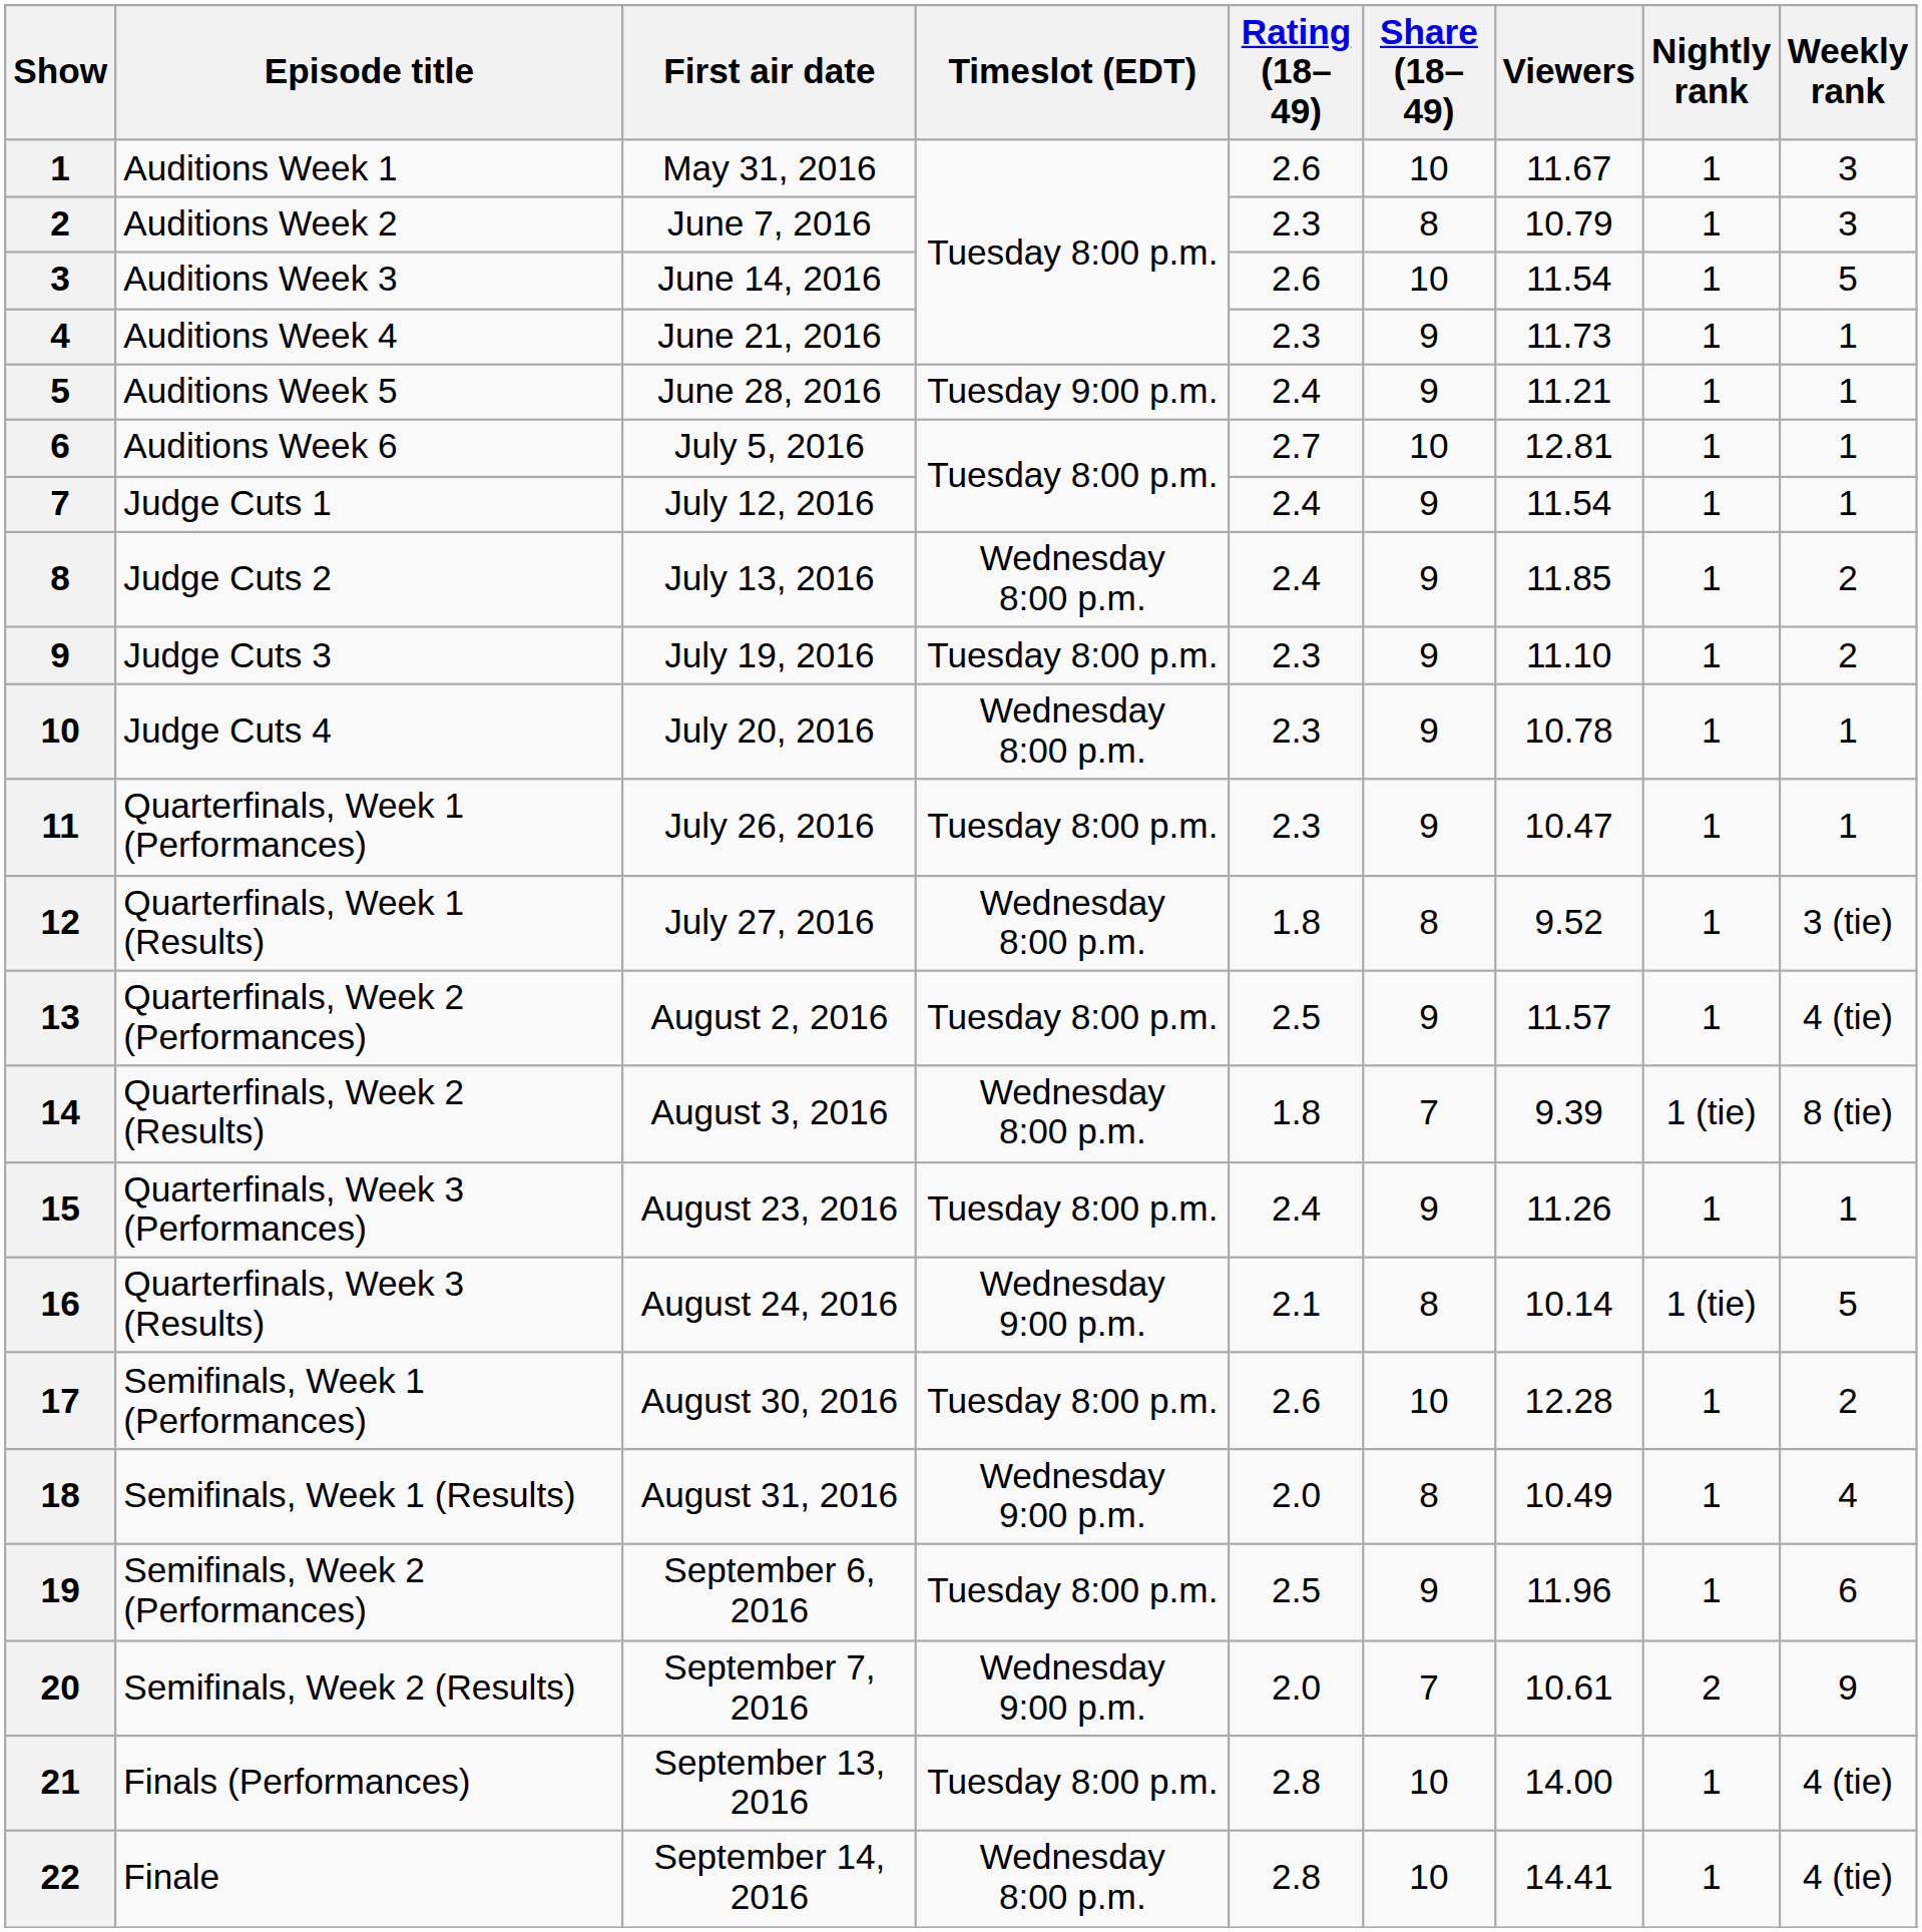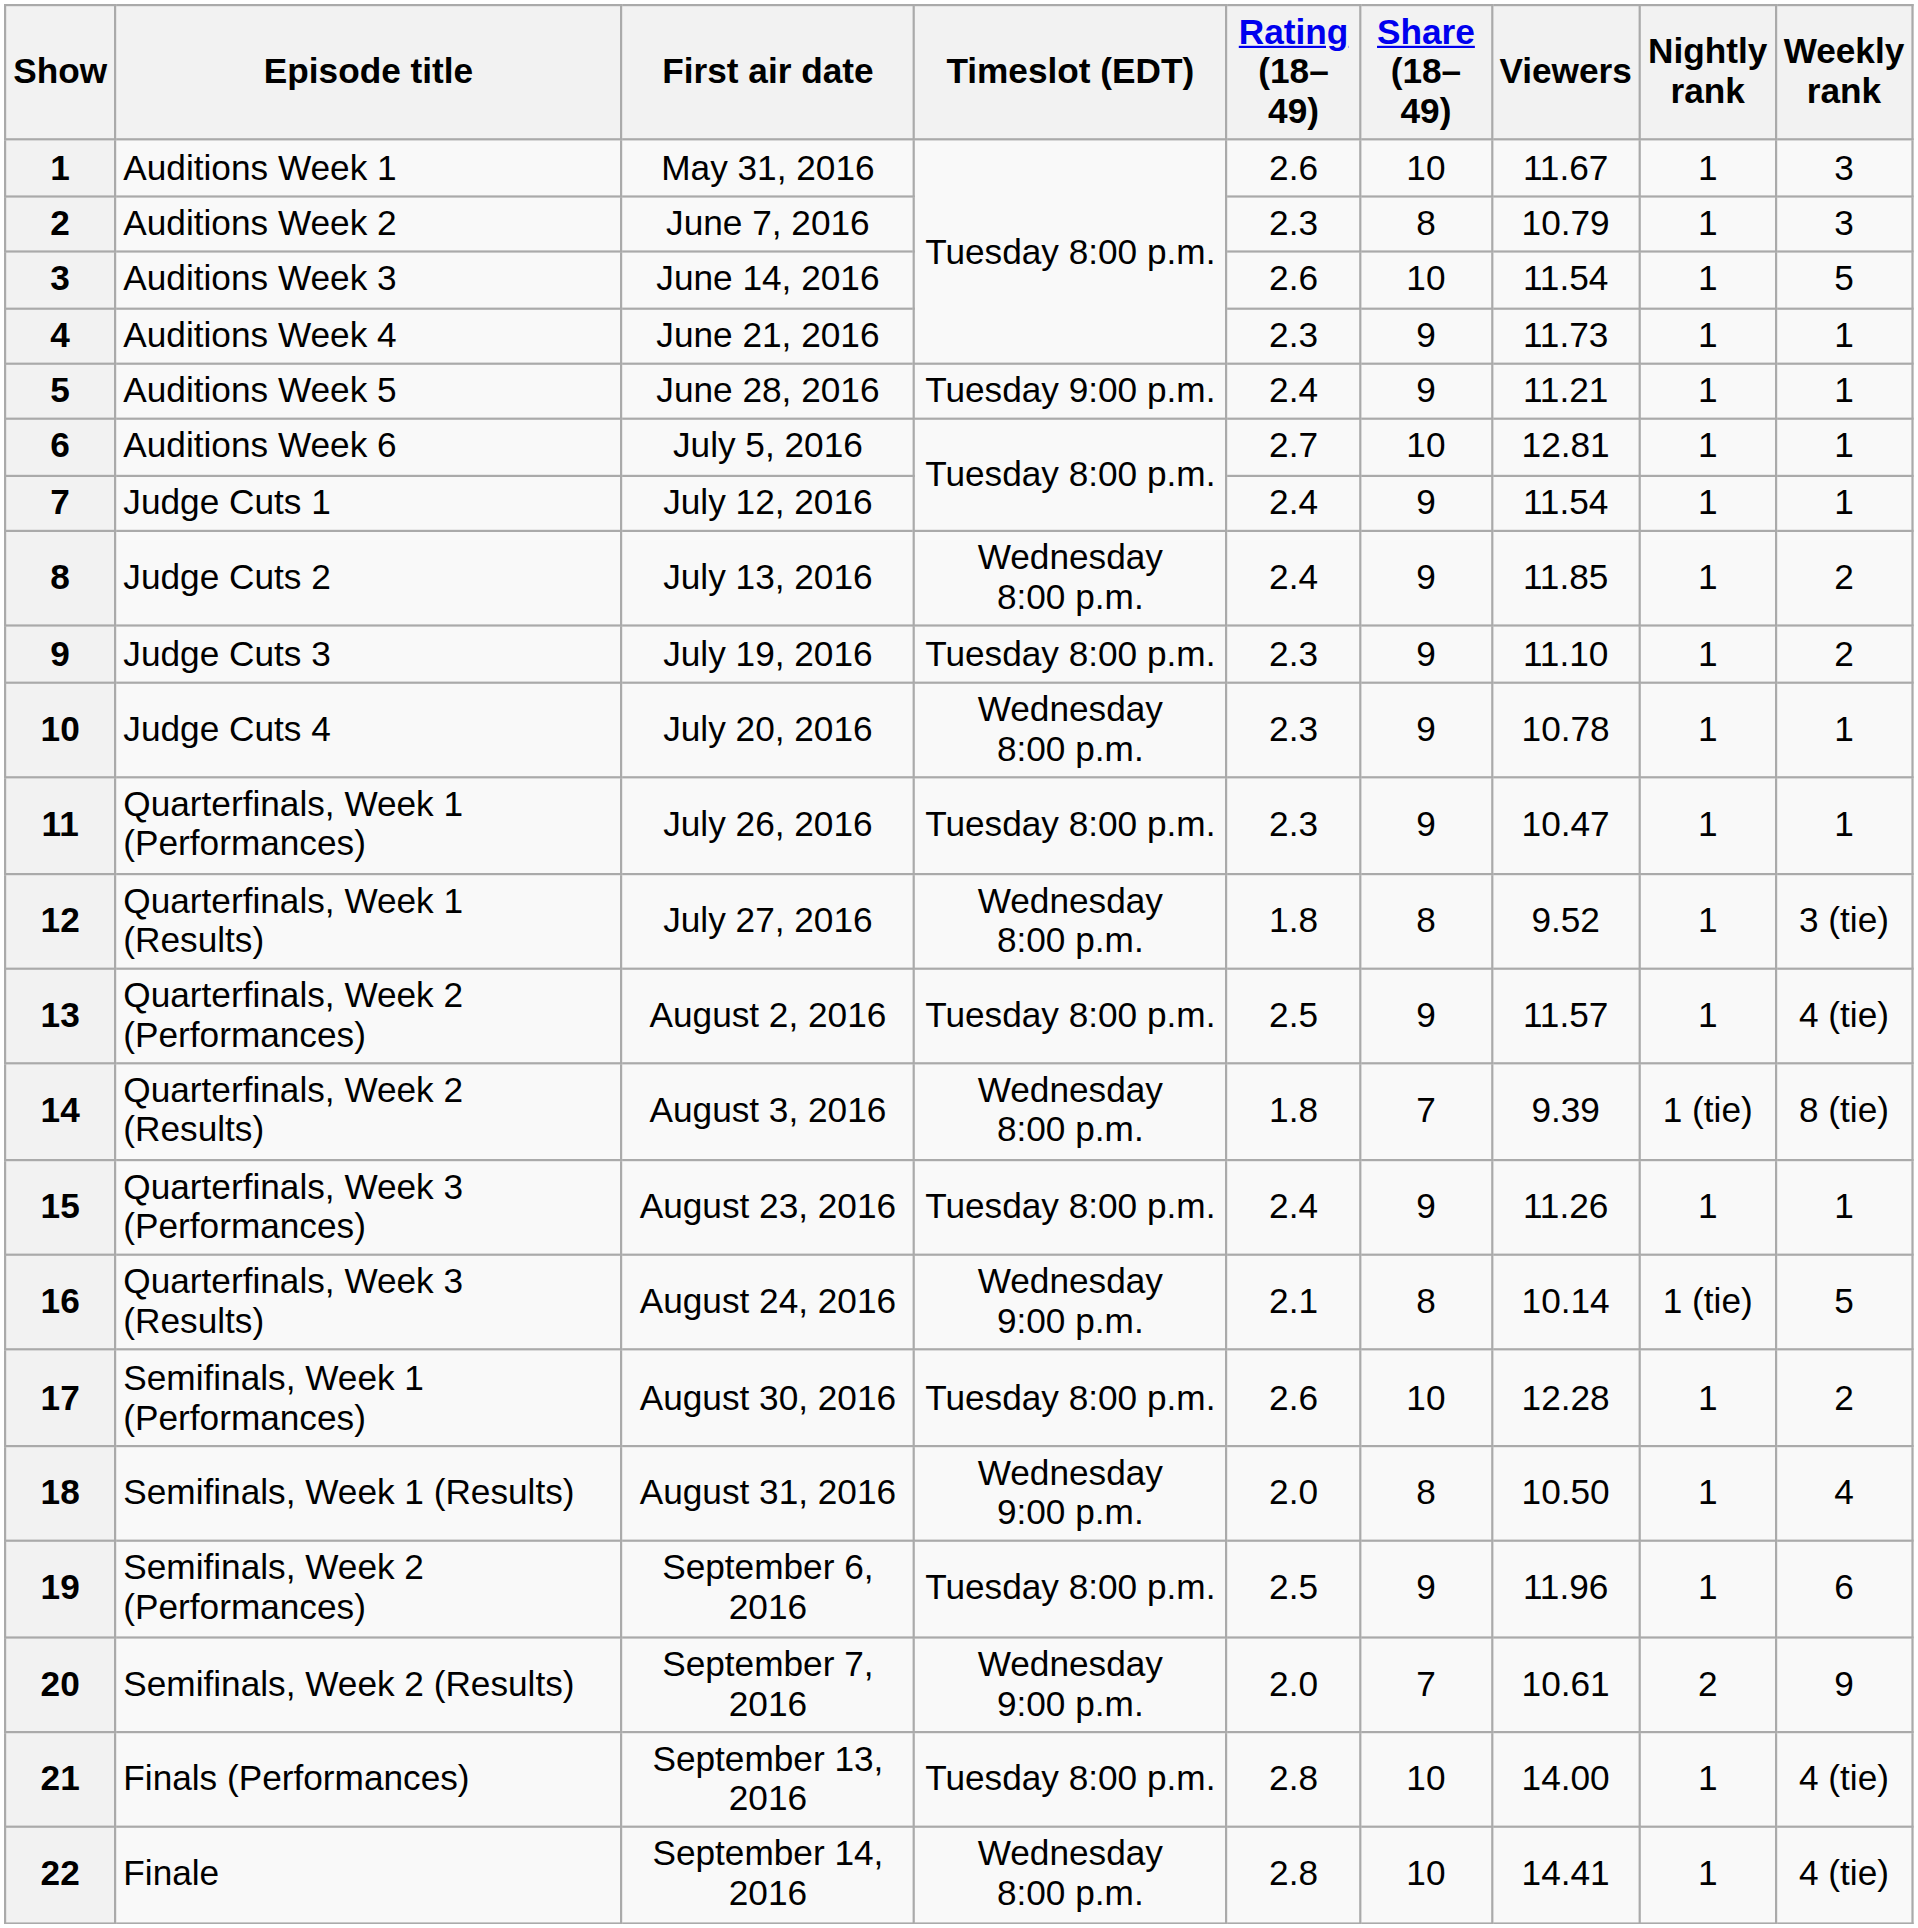Semifinals, Week 1 (Results) | Viewers: 10.49 -> 10.50
